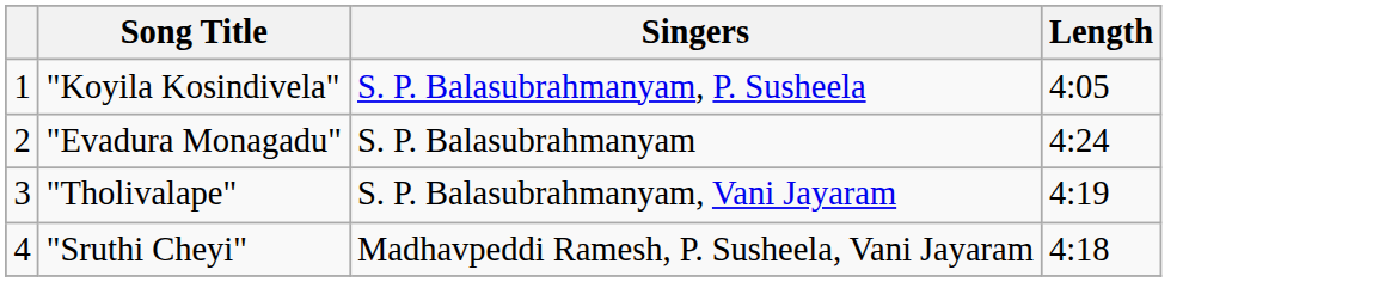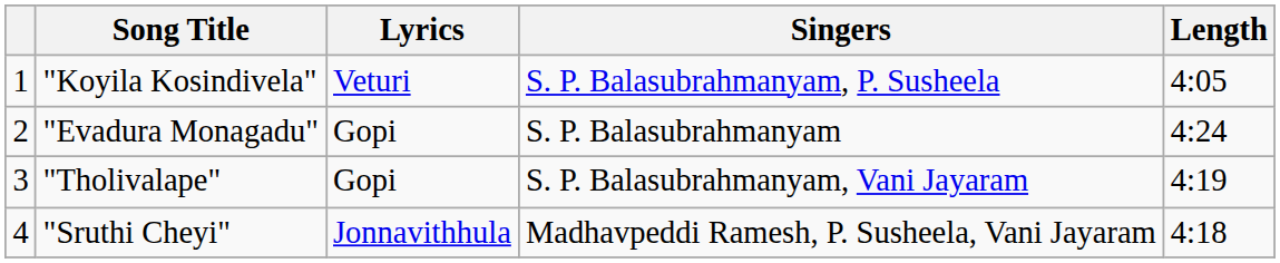+ column: Lyrics | Veturi | Gopi | Gopi | Jonnavithhula
